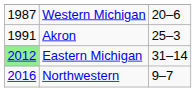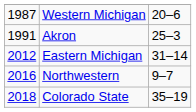Eastern Michigan | column 1: lightgreen background -> no background
+ row: 2018 | Colorado State | 35–19
